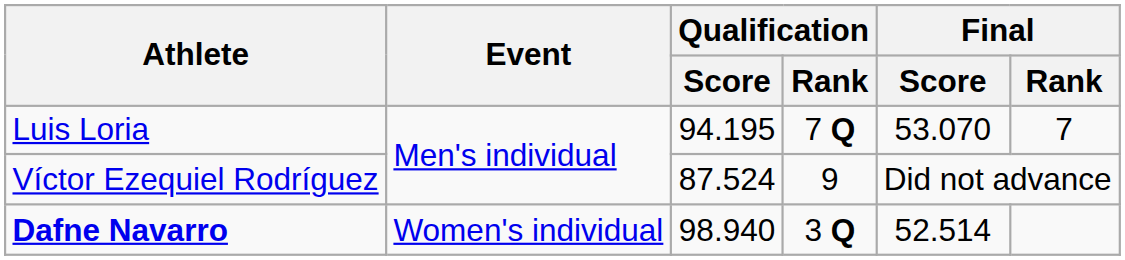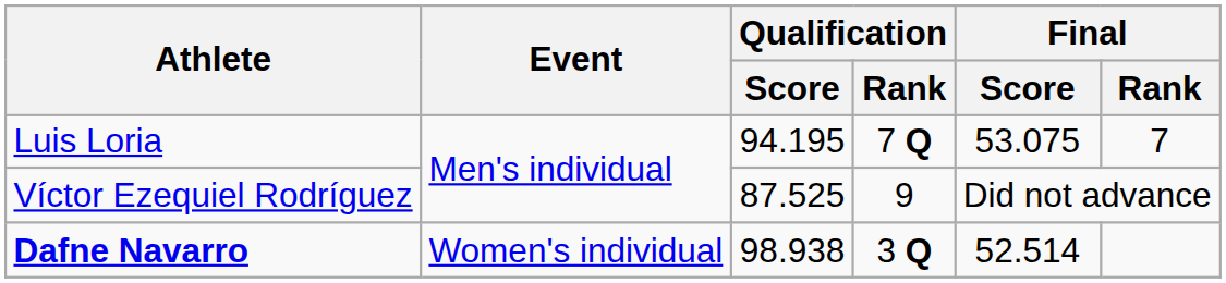Luis Loria | Final / Score: 53.070 -> 53.075
Víctor Ezequiel Rodríguez | Qualification / Score: 87.524 -> 87.525
Dafne Navarro | Qualification / Score: 98.940 -> 98.938
